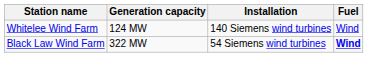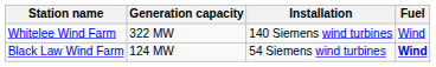Whitelee Wind Farm | Generation capacity: 124 MW -> 322 MW
Black Law Wind Farm | Generation capacity: 322 MW -> 124 MW
